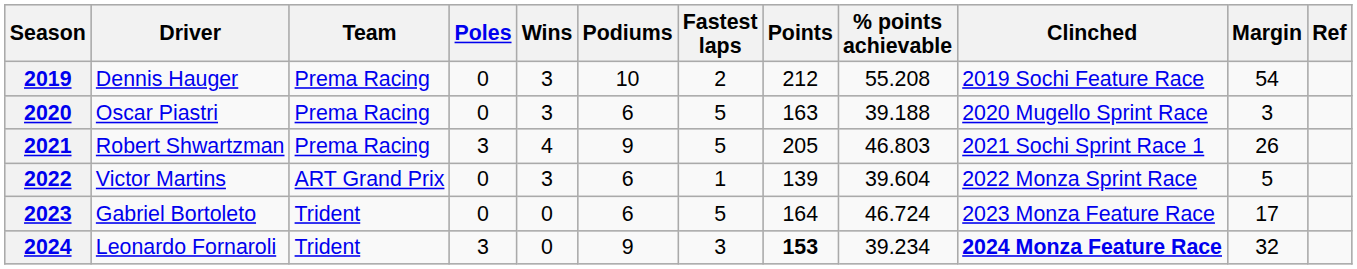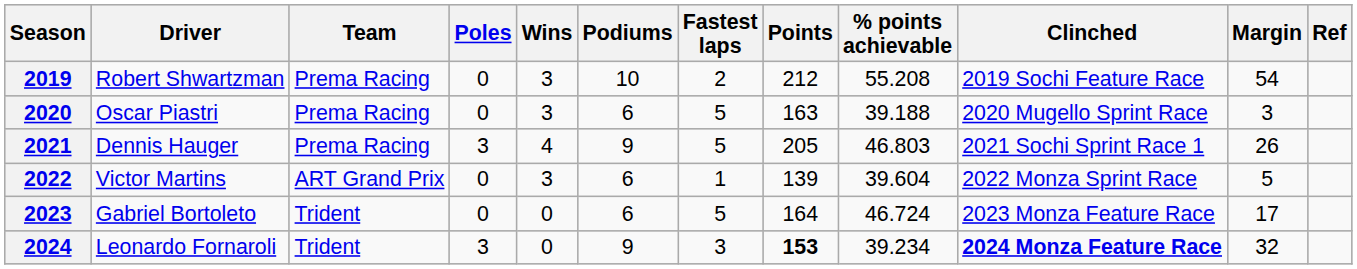2019 | Driver: Dennis Hauger -> Robert Shwartzman
2021 | Driver: Robert Shwartzman -> Dennis Hauger
